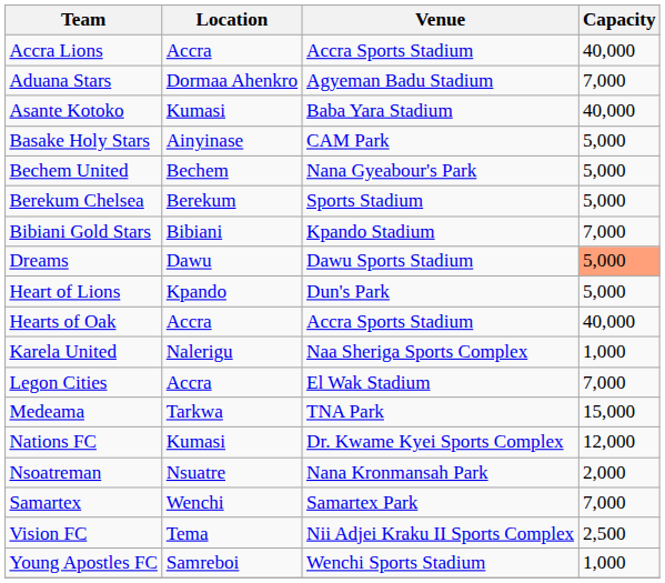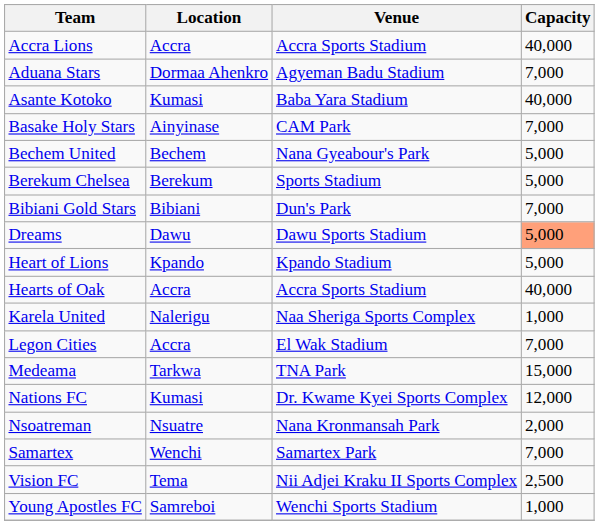Basake Holy Stars | Capacity: 5,000 -> 7,000
Bibiani Gold Stars | Venue: Kpando Stadium -> Dun's Park
Heart of Lions | Venue: Dun's Park -> Kpando Stadium
